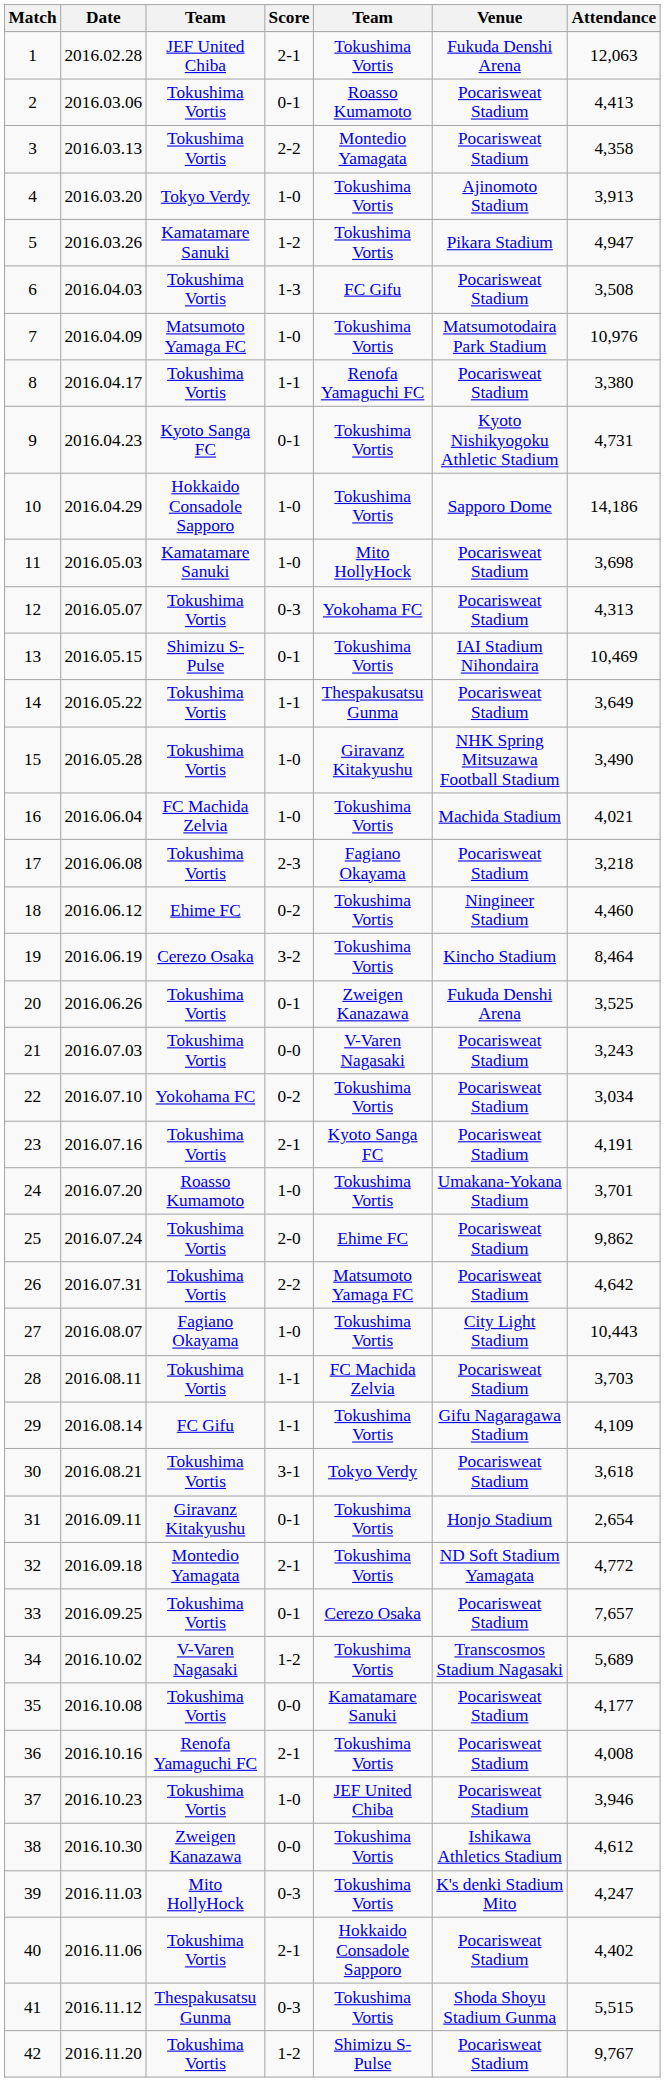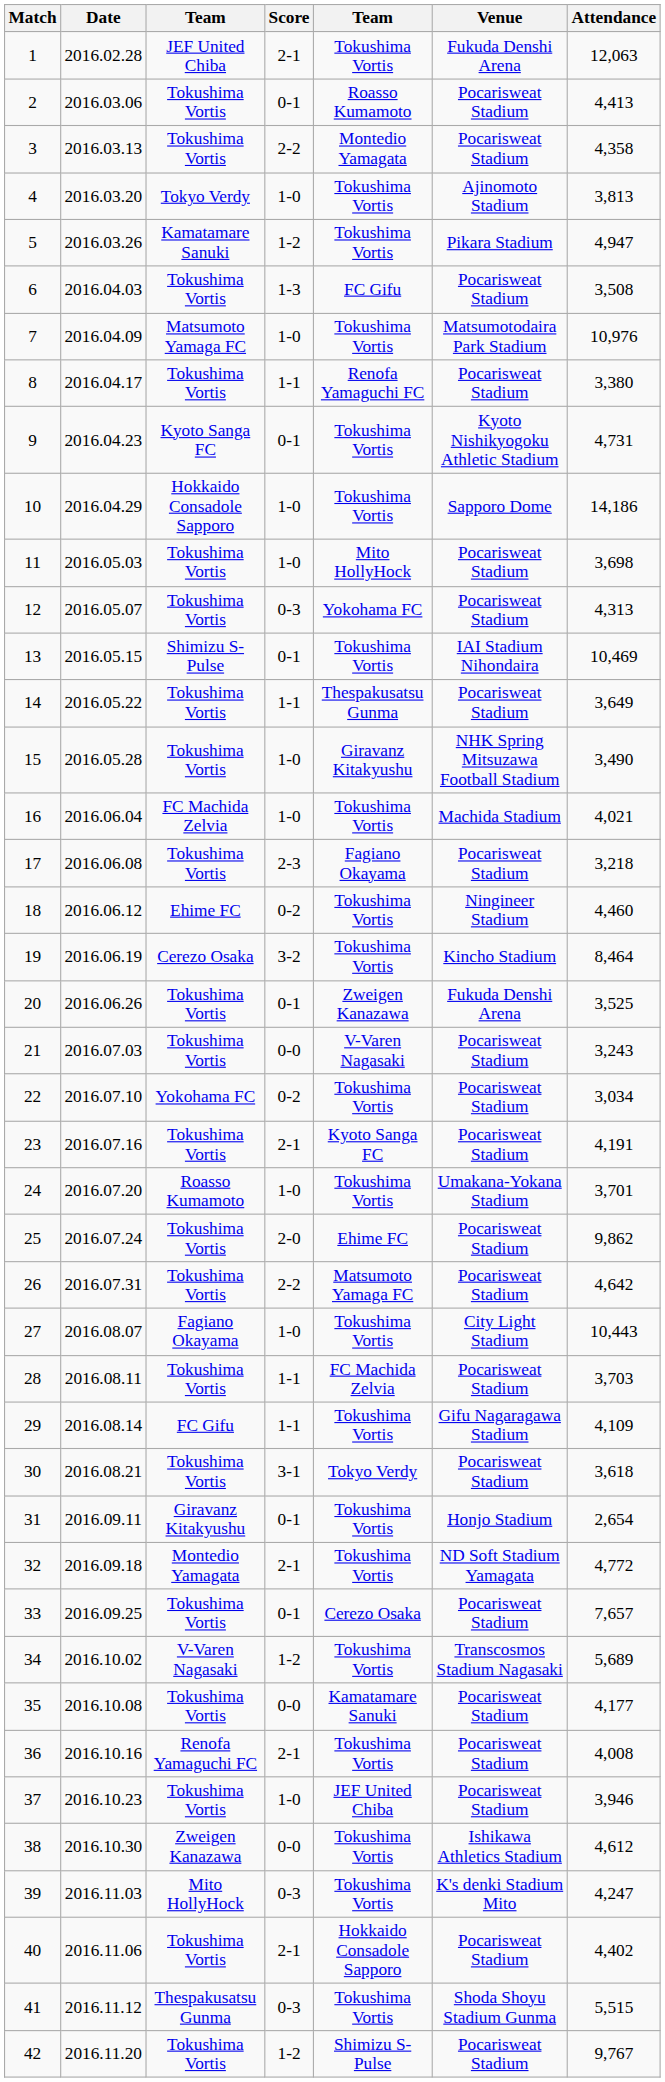4 | Attendance: 3,913 -> 3,813
11 | column 3: Kamatamare Sanuki -> Tokushima Vortis
